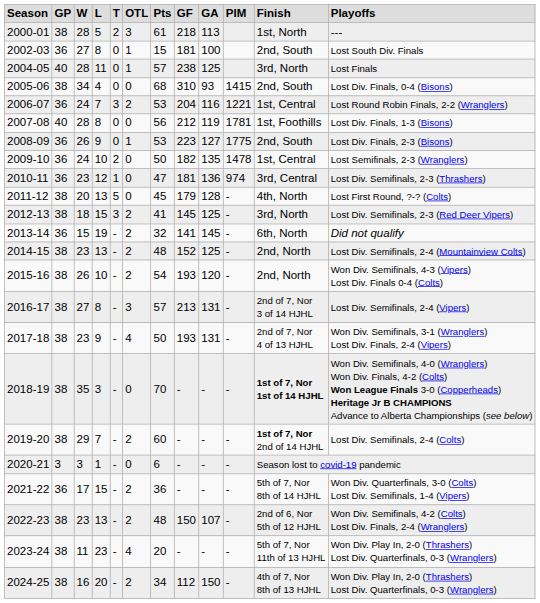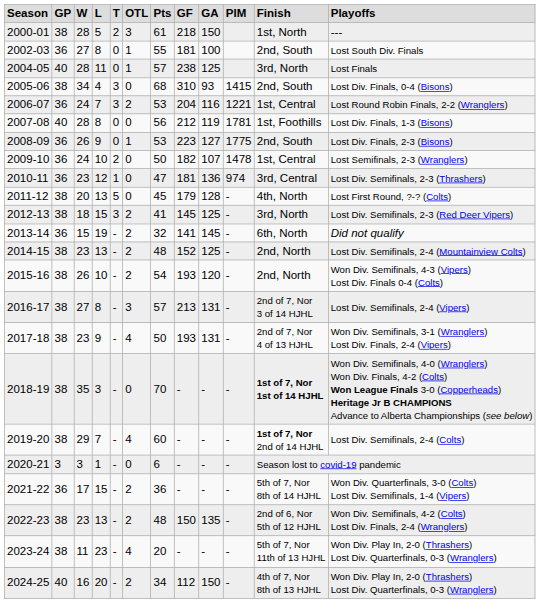2000-01 | column 9: 113 -> 150
2002-03 | column 7: 15 -> 55
2005-06 | column 5: 0 -> 3
2009-10 | column 9: 135 -> 107
2019-20 | column 6: 2 -> 4
2022-23 | column 9: 107 -> 135
2024-25 | column 2: 38 -> 40
